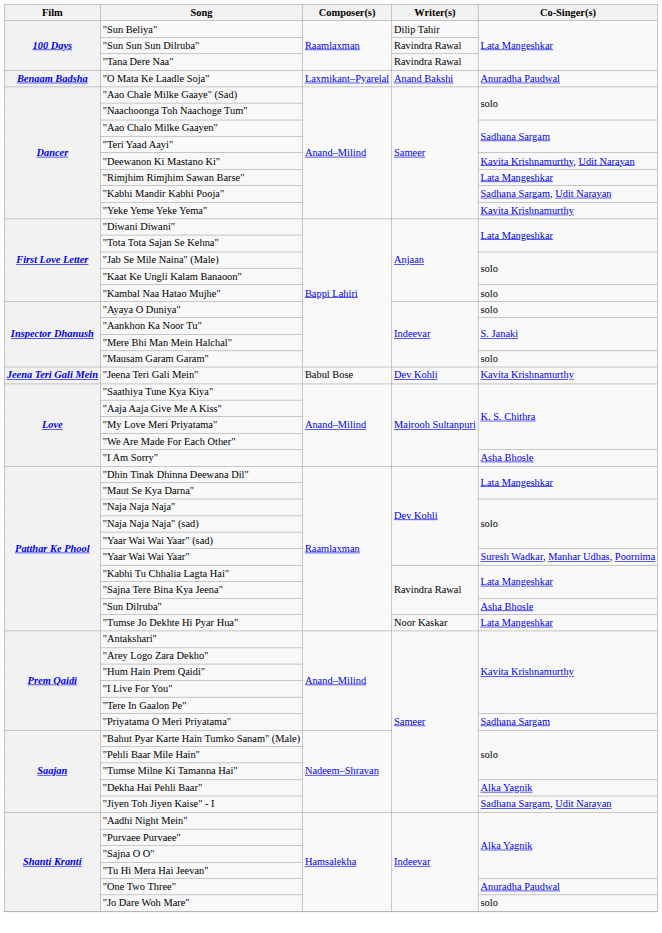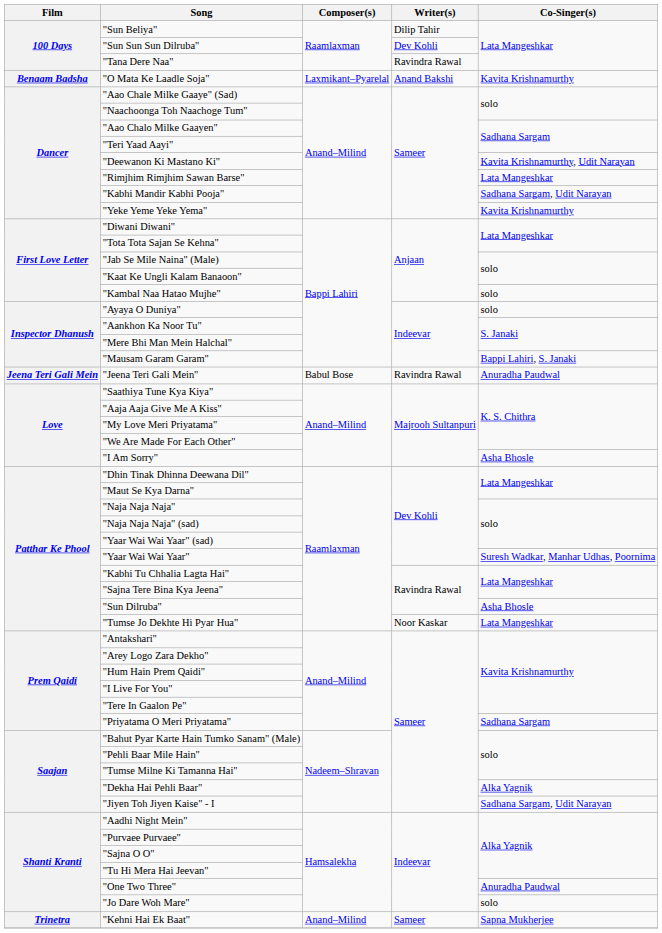"Sun Sun Sun Dilruba" | Writer(s): Ravindra Rawal -> Dev Kohli
"O Mata Ke Laadle Soja" | Co-Singer(s): Anuradha Paudwal -> Kavita Krishnamurthy
"Mausam Garam Garam" | Co-Singer(s): solo -> Bappi Lahiri, S. Janaki
"Jeena Teri Gali Mein" | Writer(s): Dev Kohli -> Ravindra Rawal
"Jeena Teri Gali Mein" | Co-Singer(s): Kavita Krishnamurthy -> Anuradha Paudwal
+ row: Trinetra | "Kehni Hai Ek Baat" | Anand–Milind | Sameer | Sapna Mukherjee
